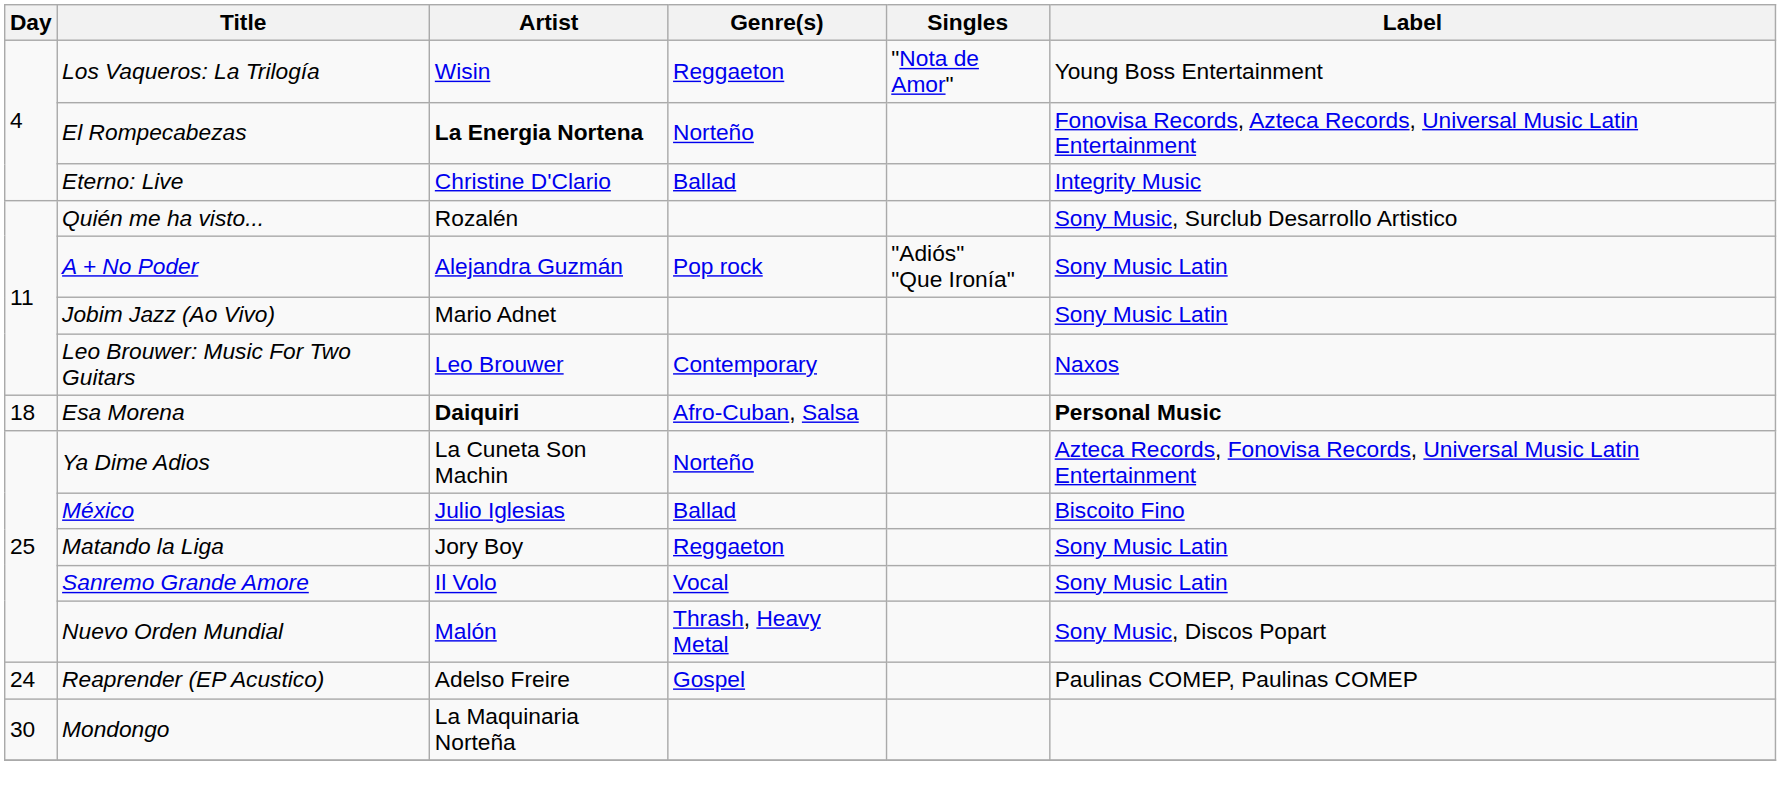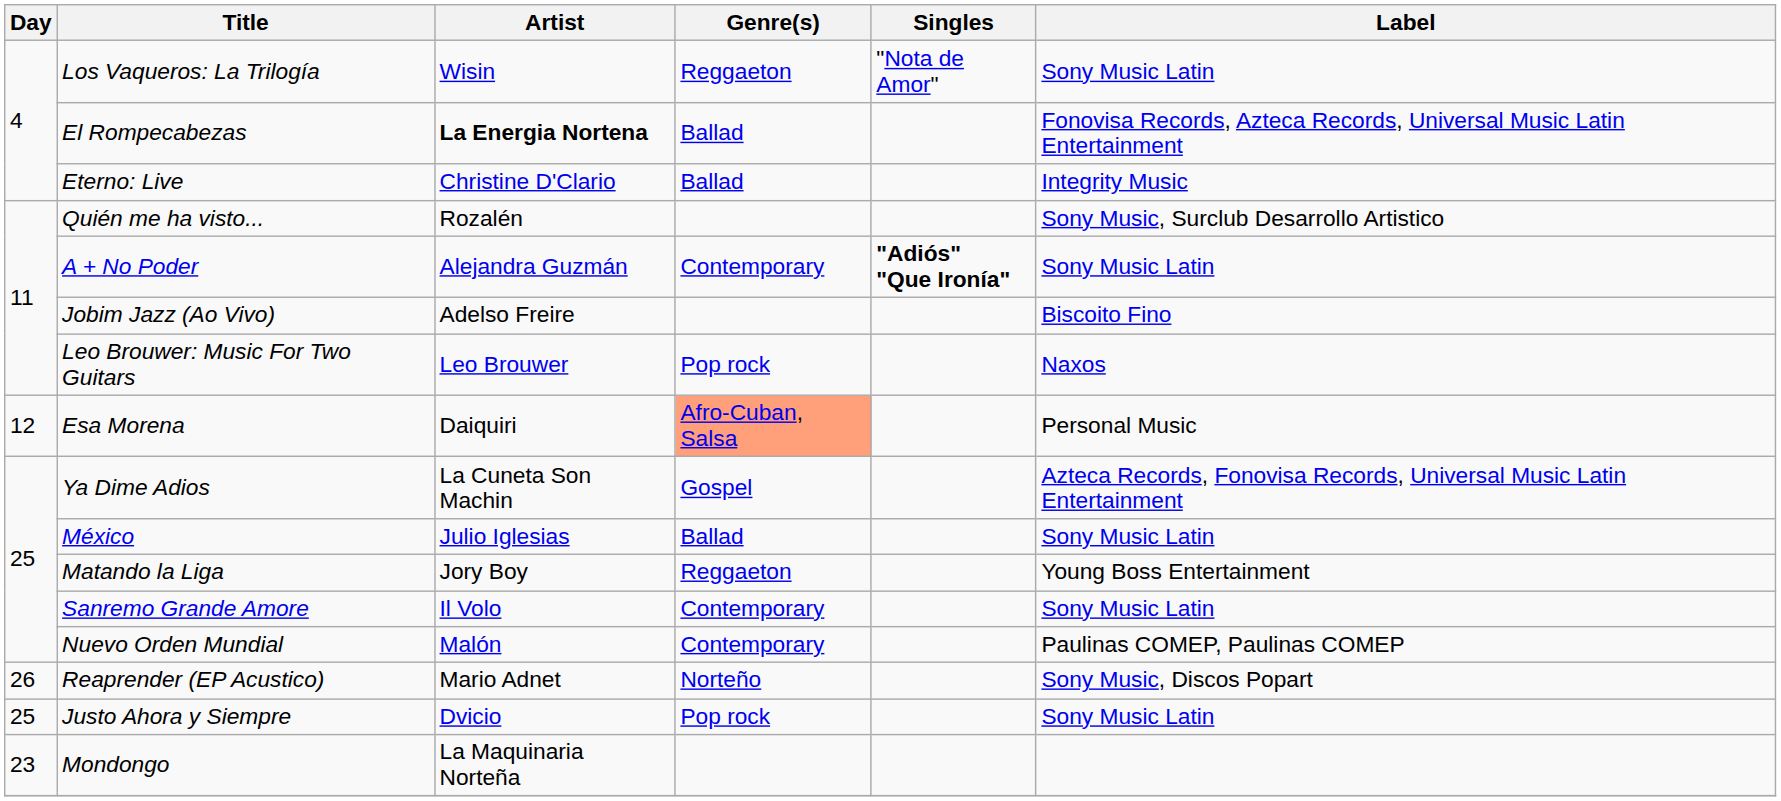Los Vaqueros: La Trilogía | Label: Young Boss Entertainment -> Sony Music Latin
El Rompecabezas | Genre(s): Norteño -> Ballad
A + No Poder | Genre(s): Pop rock -> Contemporary
A + No Poder | Singles: normal -> bold
Jobim Jazz (Ao Vivo) | Artist: Mario Adnet -> Adelso Freire
Jobim Jazz (Ao Vivo) | Label: Sony Music Latin -> Biscoito Fino
Leo Brouwer: Music For Two Guitars | Genre(s): Contemporary -> Pop rock
Esa Morena | Day: 18 -> 12
Esa Morena | Artist: bold -> normal
Esa Morena | Genre(s): no background -> lightsalmon background
Esa Morena | Label: bold -> normal
Ya Dime Adios | Genre(s): Norteño -> Gospel
México | Label: Biscoito Fino -> Sony Music Latin
Matando la Liga | Label: Sony Music Latin -> Young Boss Entertainment
Sanremo Grande Amore | Genre(s): Vocal -> Contemporary
Nuevo Orden Mundial | Genre(s): Thrash, Heavy Metal -> Contemporary
Nuevo Orden Mundial | Label: Sony Music, Discos Popart -> Paulinas COMEP, Paulinas COMEP
Reaprender (EP Acustico) | Day: 24 -> 26
Reaprender (EP Acustico) | Artist: Adelso Freire -> Mario Adnet
Reaprender (EP Acustico) | Genre(s): Gospel -> Norteño
Reaprender (EP Acustico) | Label: Paulinas COMEP, Paulinas COMEP -> Sony Music, Discos Popart
+ row: 25 | Justo Ahora y Siempre | Dvicio | Pop rock | Sony Music Latin
Mondongo | Day: 30 -> 23
